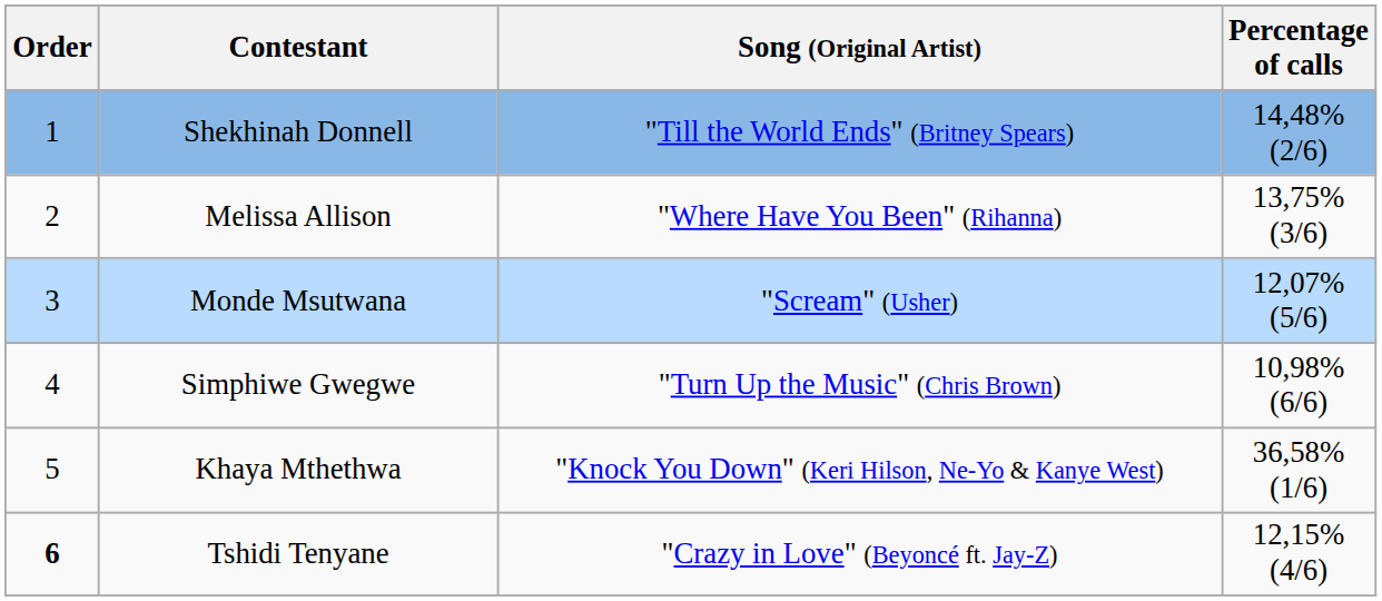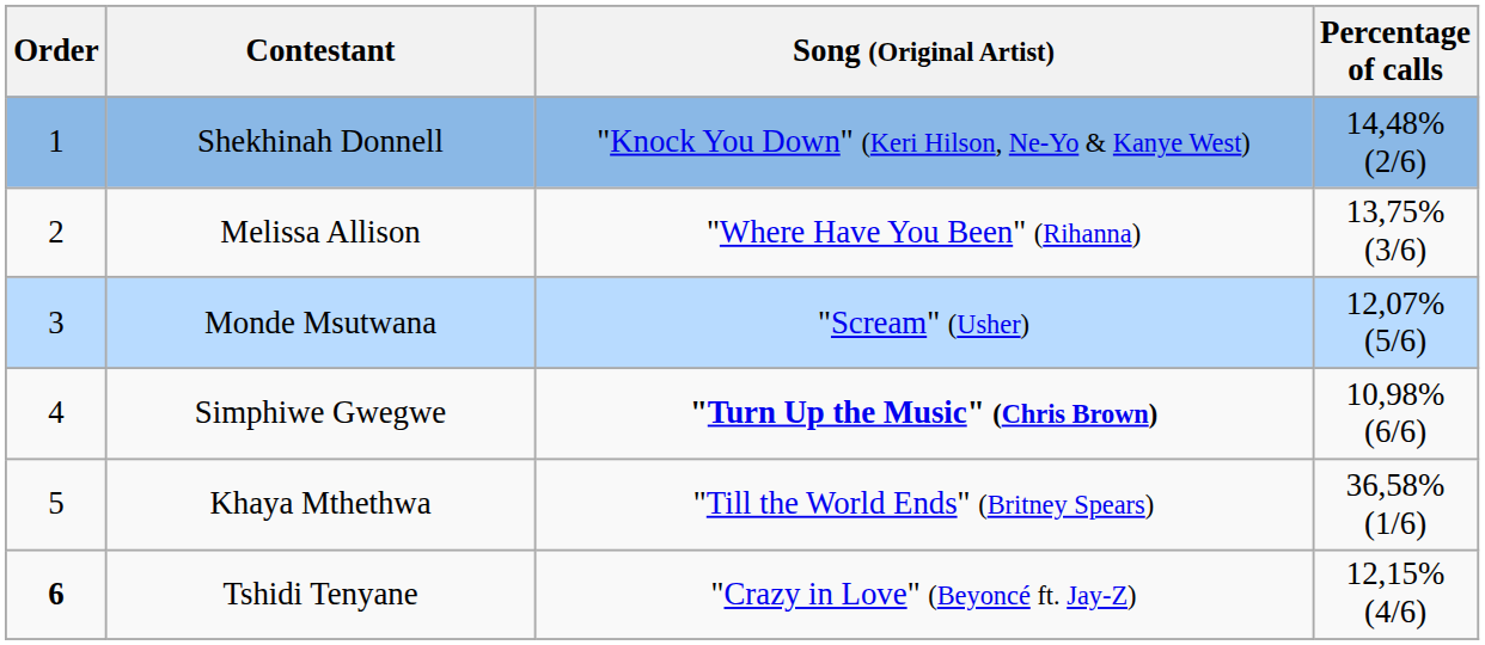Shekhinah Donnell | Song (Original Artist): "Till the World Ends" (Britney Spears) -> "Knock You Down" (Keri Hilson, Ne-Yo & Kanye West)
Simphiwe Gwegwe | Song (Original Artist): normal -> bold
Khaya Mthethwa | Song (Original Artist): "Knock You Down" (Keri Hilson, Ne-Yo & Kanye West) -> "Till the World Ends" (Britney Spears)
